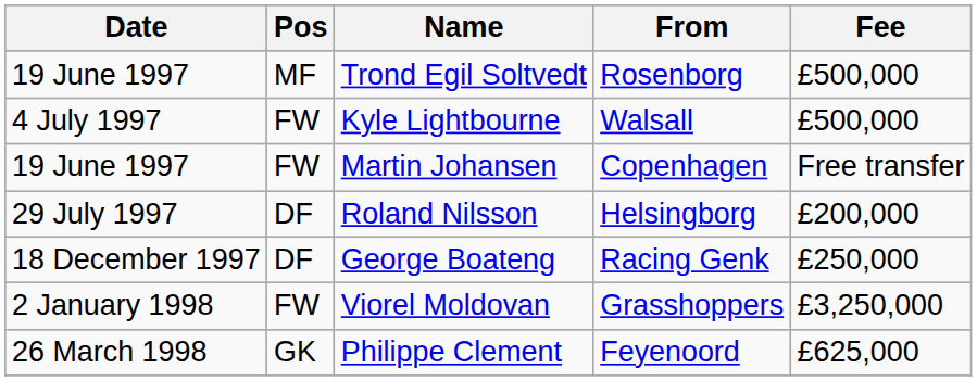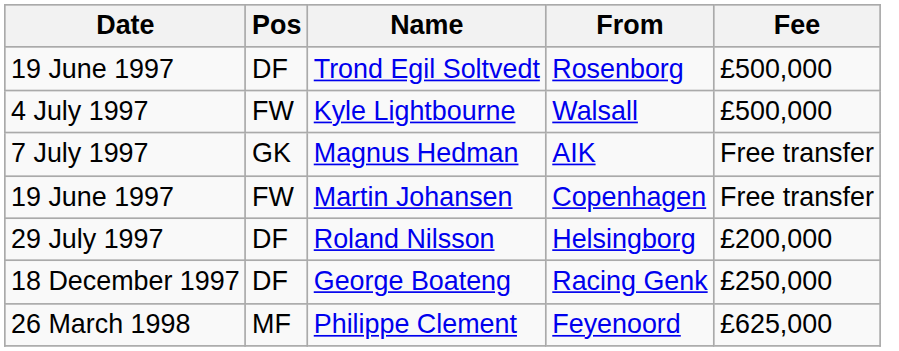Trond Egil Soltvedt | Pos: MF -> DF
+ row: 7 July 1997 | GK | Magnus Hedman | AIK | Free transfer
- row: 2 January 1998 | FW | Viorel Moldovan | Grasshoppers | £3,250,000
Philippe Clement | Pos: GK -> MF
